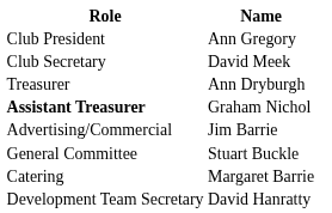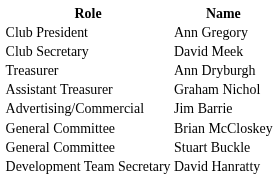Graham Nichol | Role: bold -> normal
+ row: General Committee | Brian McCloskey
- row: Catering | Margaret Barrie
